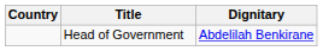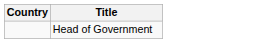- column: Dignitary | Abdelilah Benkirane
